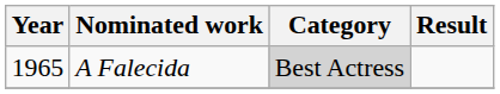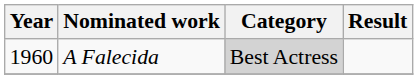A Falecida | Year: 1965 -> 1960
